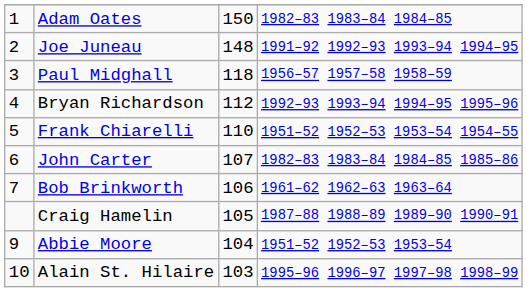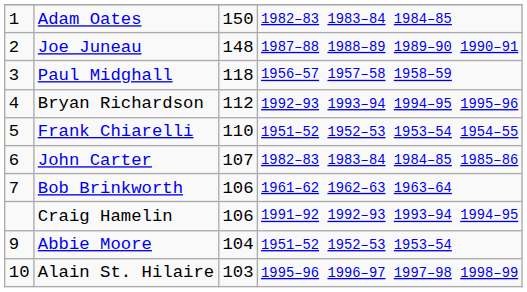Joe Juneau | column 4: 1991–92 1992–93 1993–94 1994–95 -> 1987–88 1988–89 1989–90 1990–91
Craig Hamelin | column 3: 105 -> 106
Craig Hamelin | column 4: 1987–88 1988–89 1989–90 1990–91 -> 1991–92 1992–93 1993–94 1994–95
